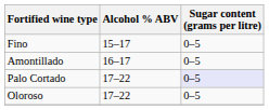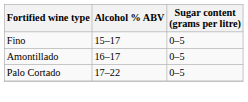Palo Cortado | Sugar content (grams per litre): lavender background -> no background
- row: Oloroso | 17–22 | 0–5
